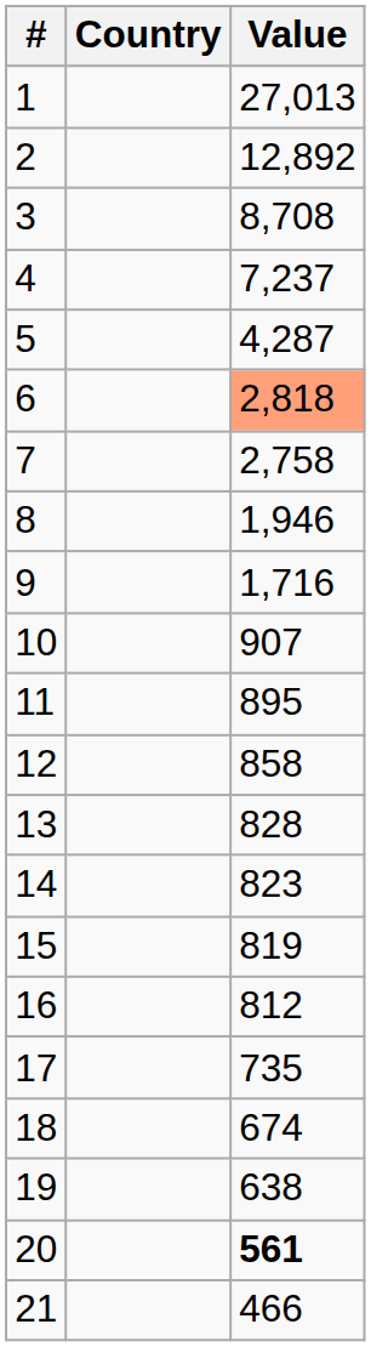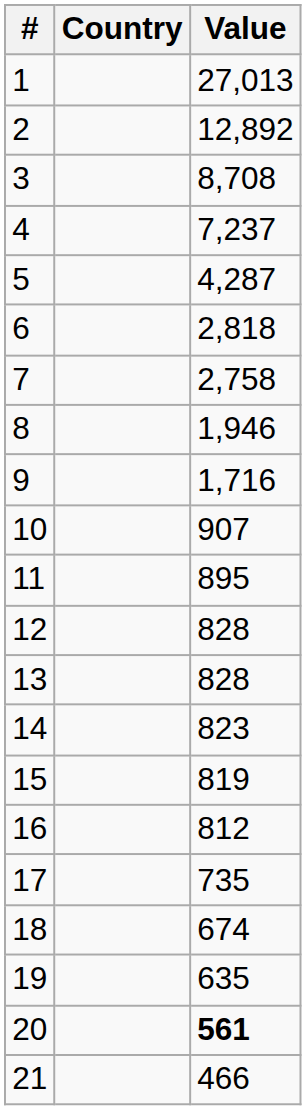6 | Value: lightsalmon background -> no background
12 | Value: 858 -> 828
19 | Value: 638 -> 635
